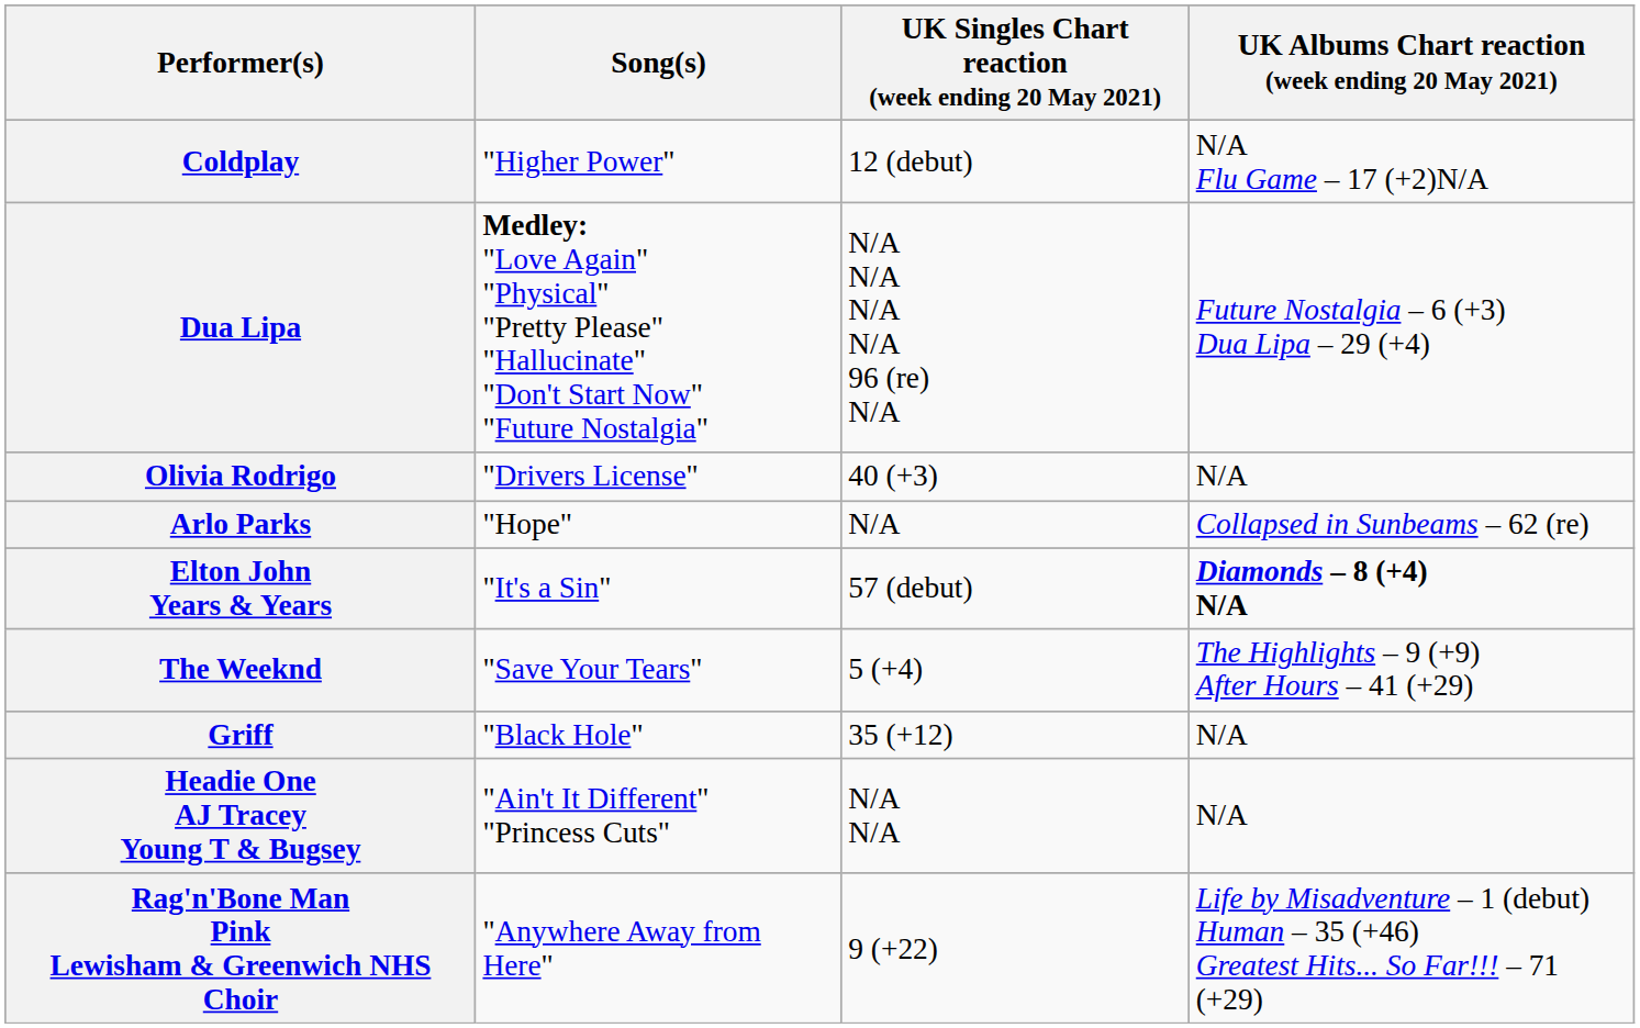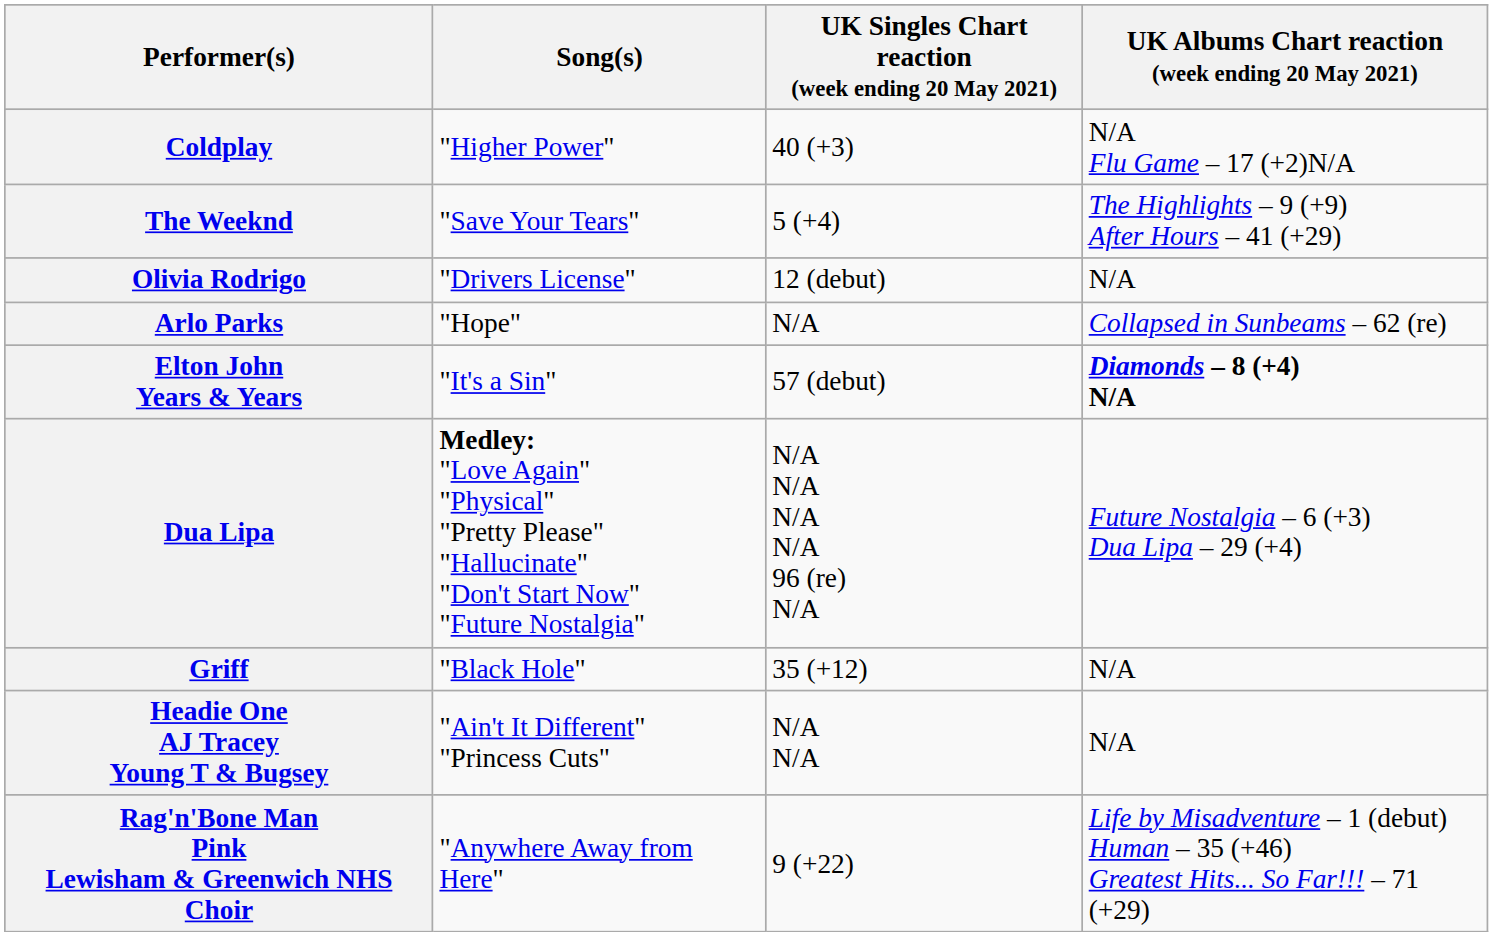Coldplay | UK Singles Chart reaction (week ending 20 May 2021): 12 (debut) -> 40 (+3)
rows swapped: Dua Lipa <-> The Weeknd
Olivia Rodrigo | UK Singles Chart reaction (week ending 20 May 2021): 40 (+3) -> 12 (debut)
